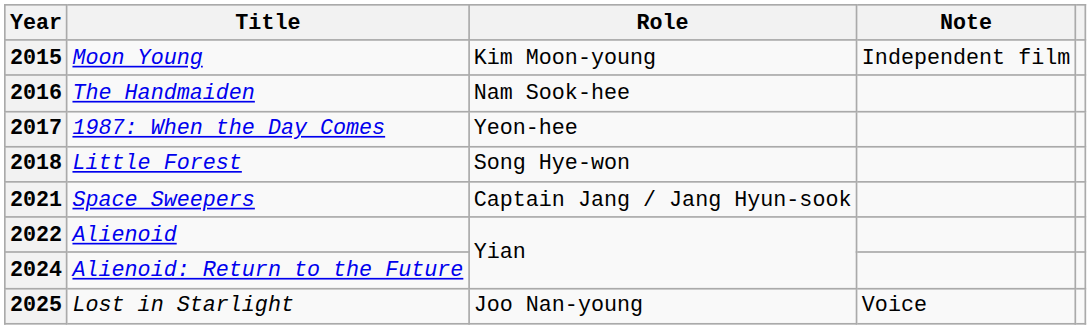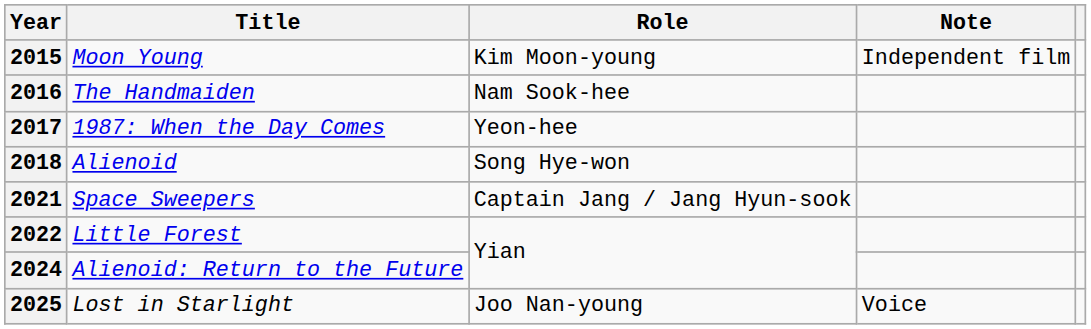2018 | Title: Little Forest -> Alienoid
2022 | Title: Alienoid -> Little Forest
